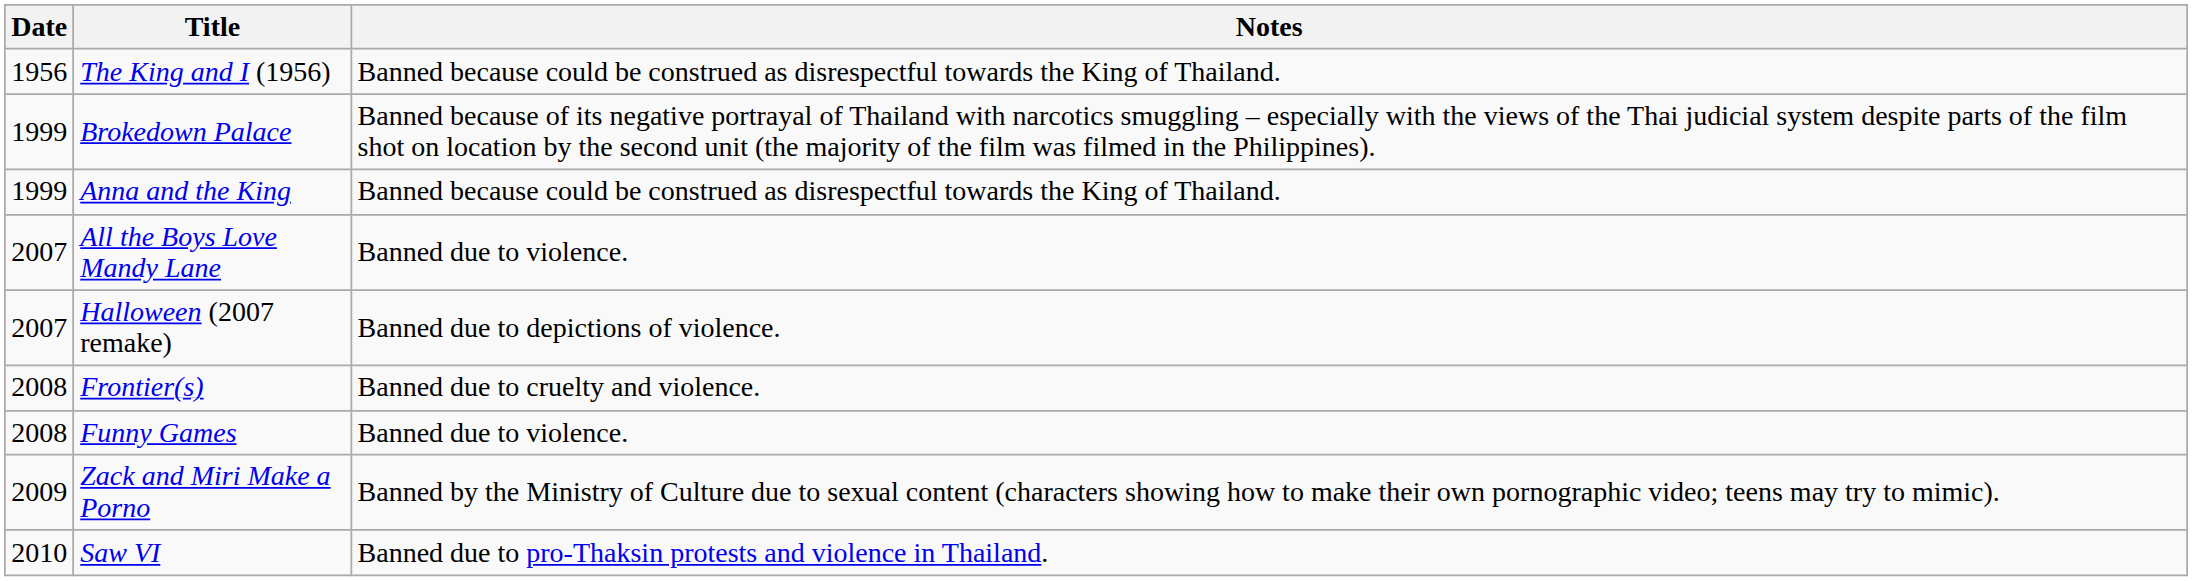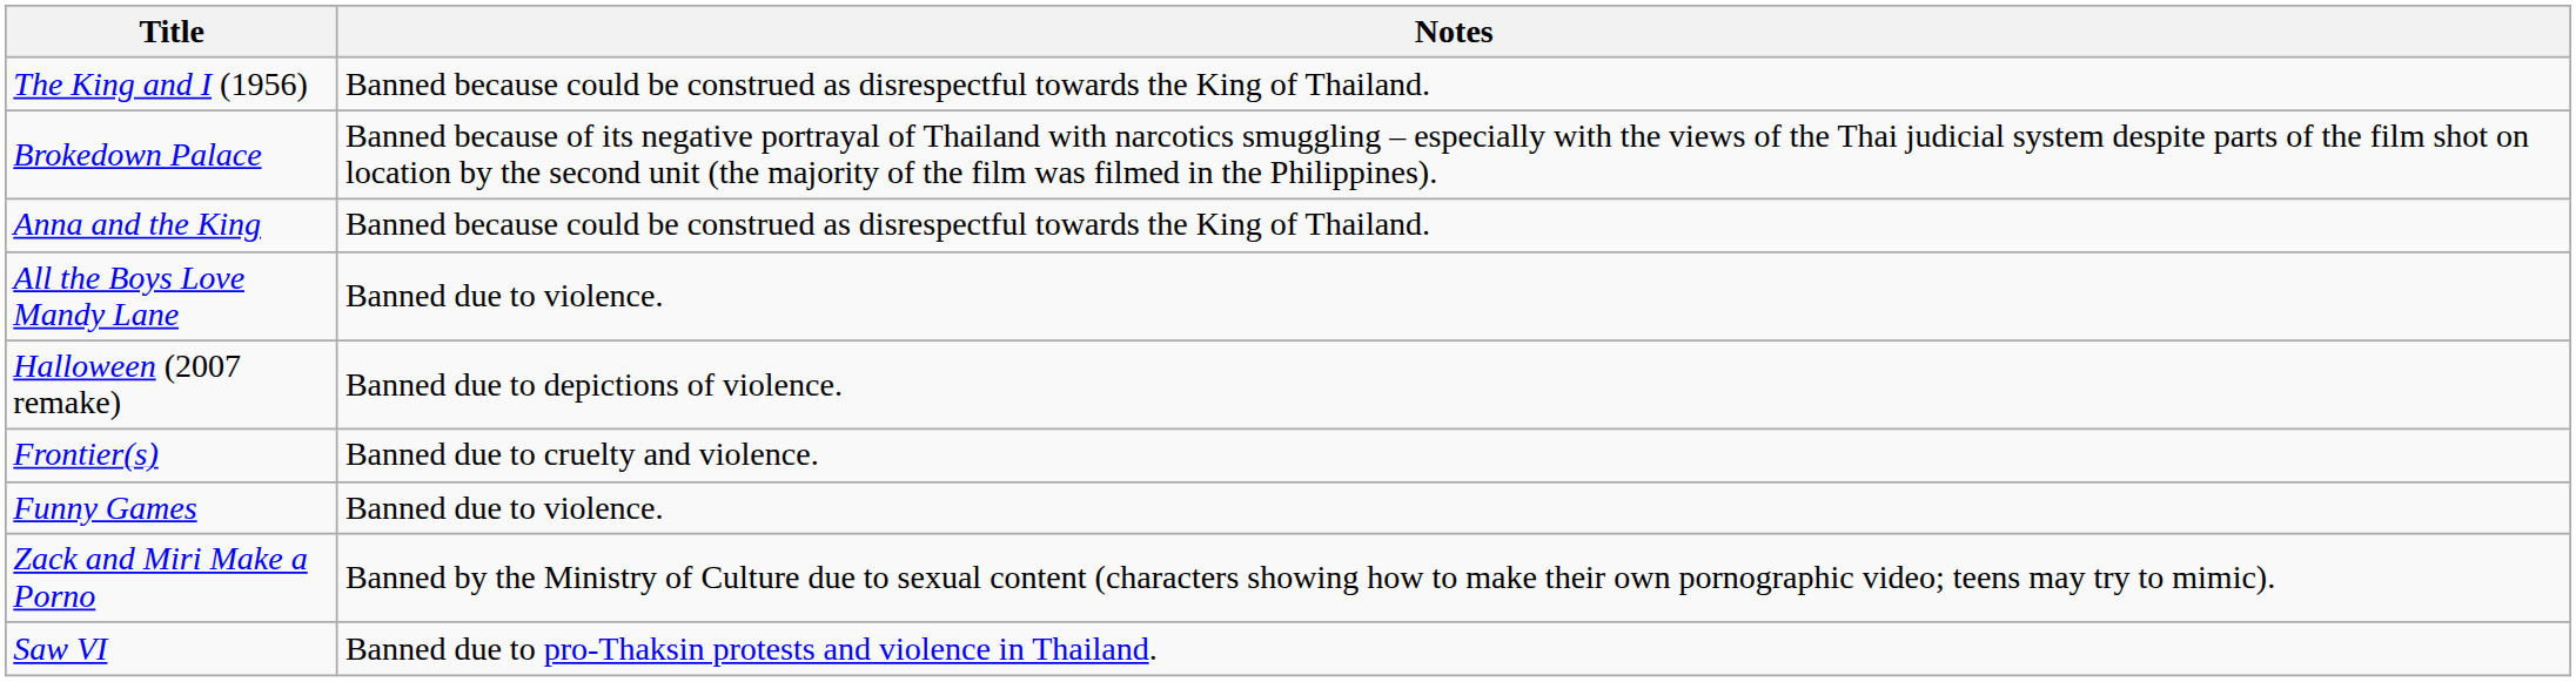- column: Date | 1956 | 1999 | 1999 | 2007 | 2007 | 2008 | 2008 | 2009 | 2010
